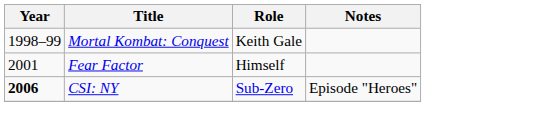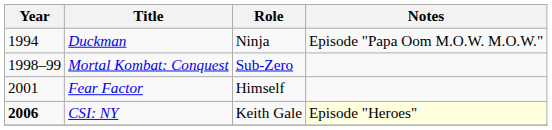+ row: 1994 | Duckman | Ninja | Episode "Papa Oom M.O.W. M.O.W."
Mortal Kombat: Conquest | Role: Keith Gale -> Sub-Zero
CSI: NY | Role: Sub-Zero -> Keith Gale
CSI: NY | Notes: no background -> lightyellow background
